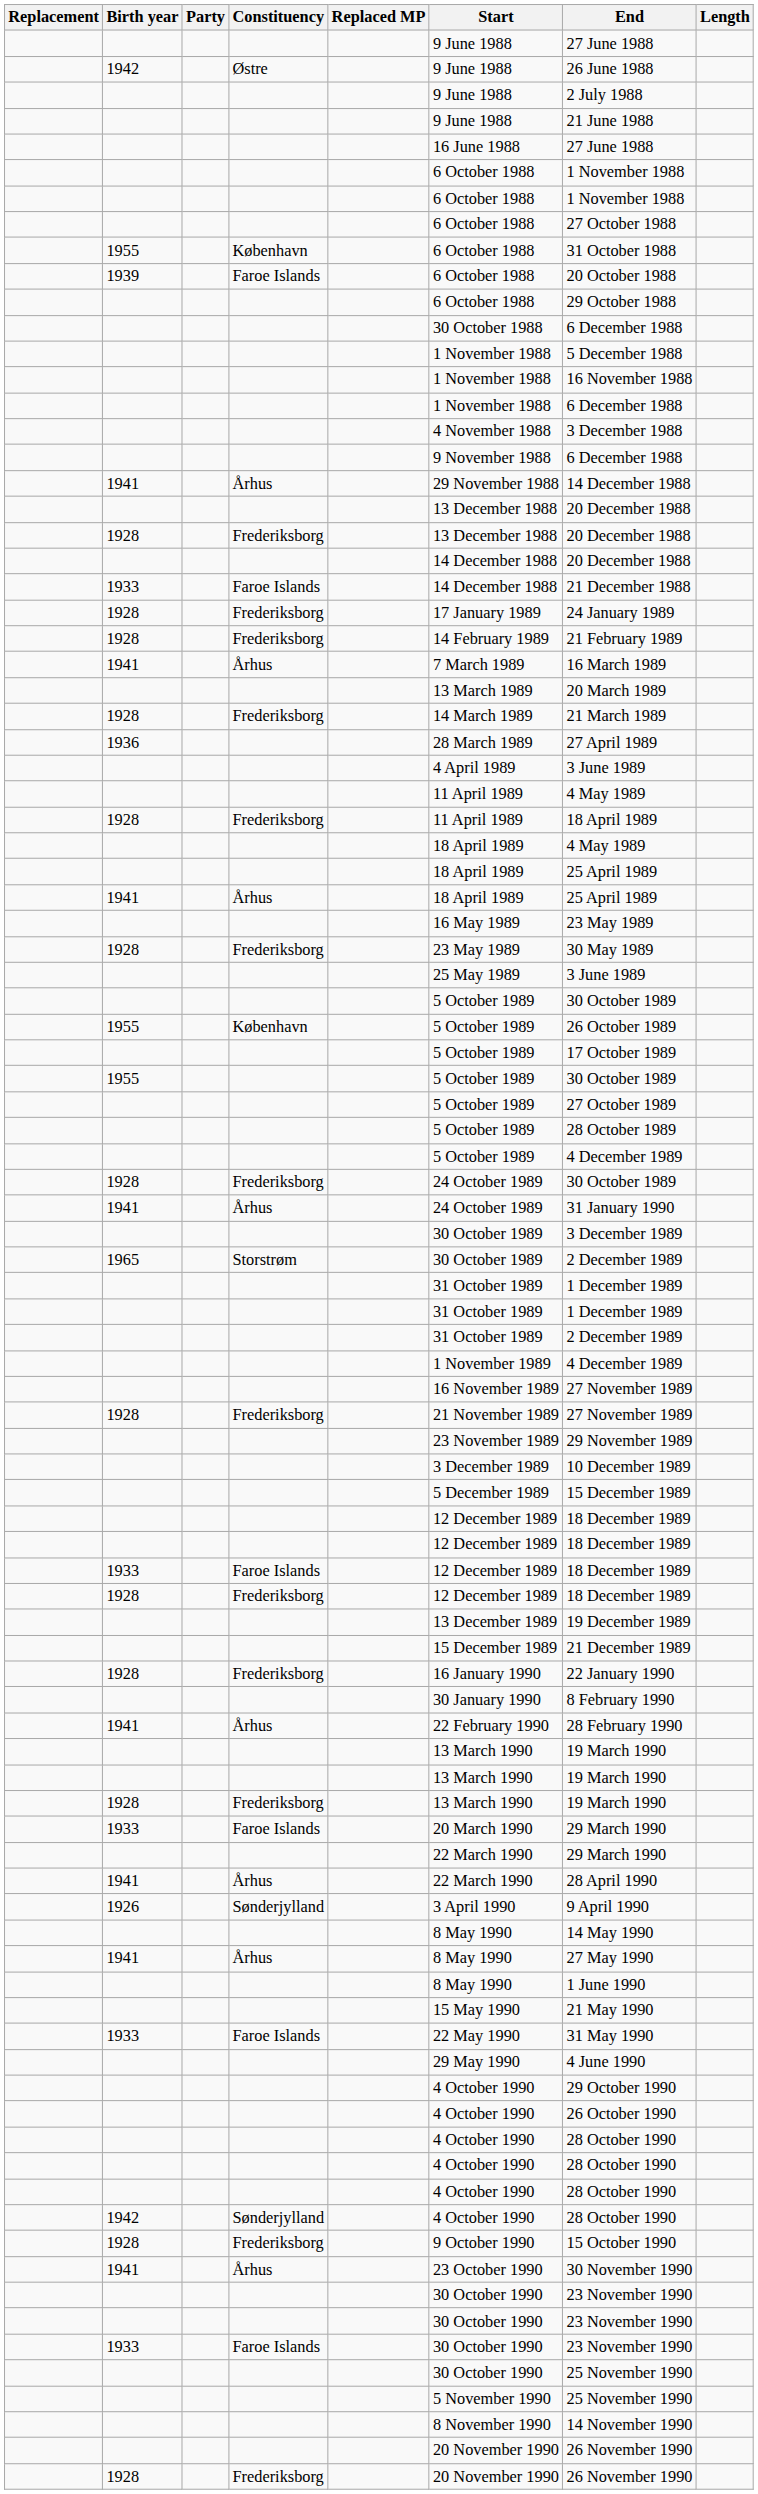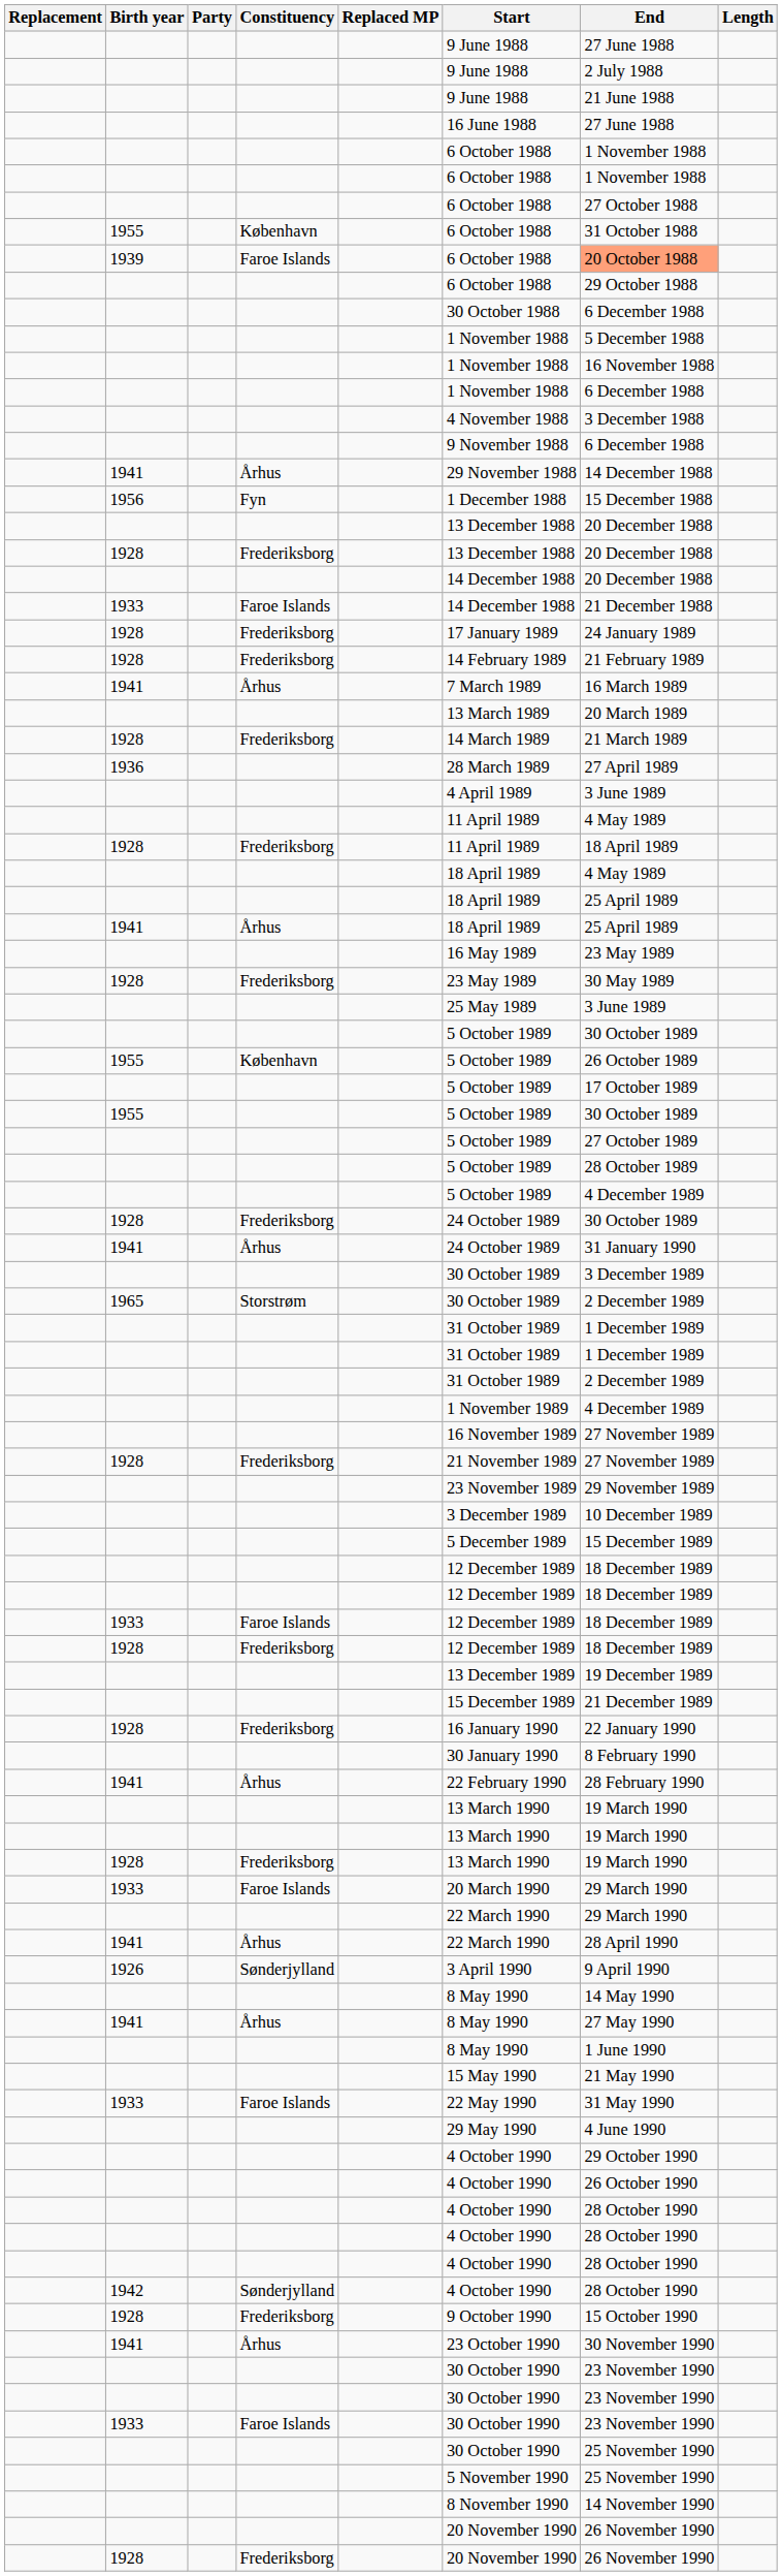- row: 1942 | Østre | 9 June 1988 | 26 June 1988
1939 | End: no background -> lightsalmon background
+ row: 1956 | Fyn | 1 December 1988 | 15 December 1988
